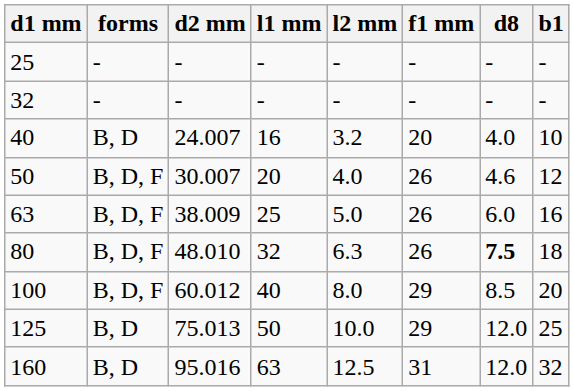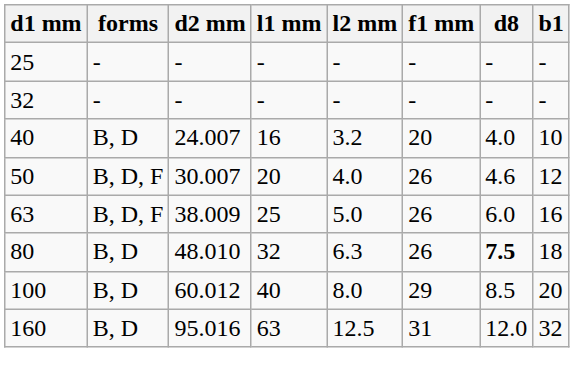80 | forms: B, D, F -> B, D
100 | forms: B, D, F -> B, D
- row: 125 | B, D | 75.013 | 50 | 10.0 | 29 | 12.0 | 25
